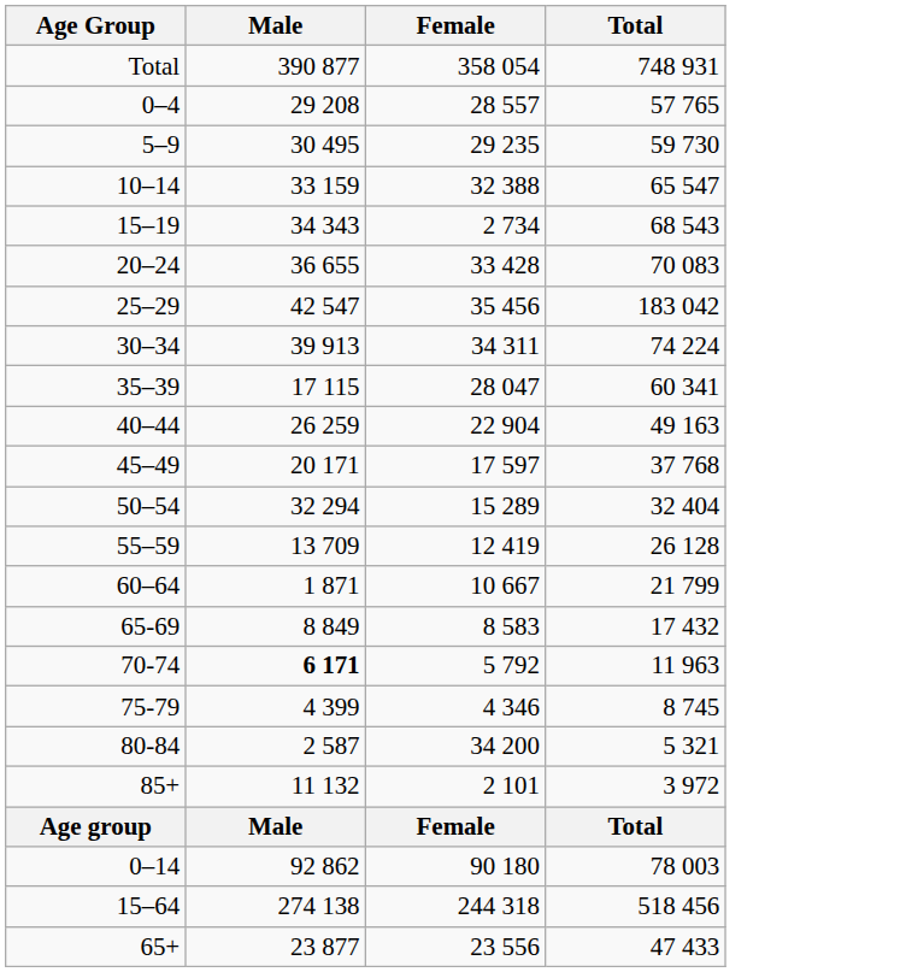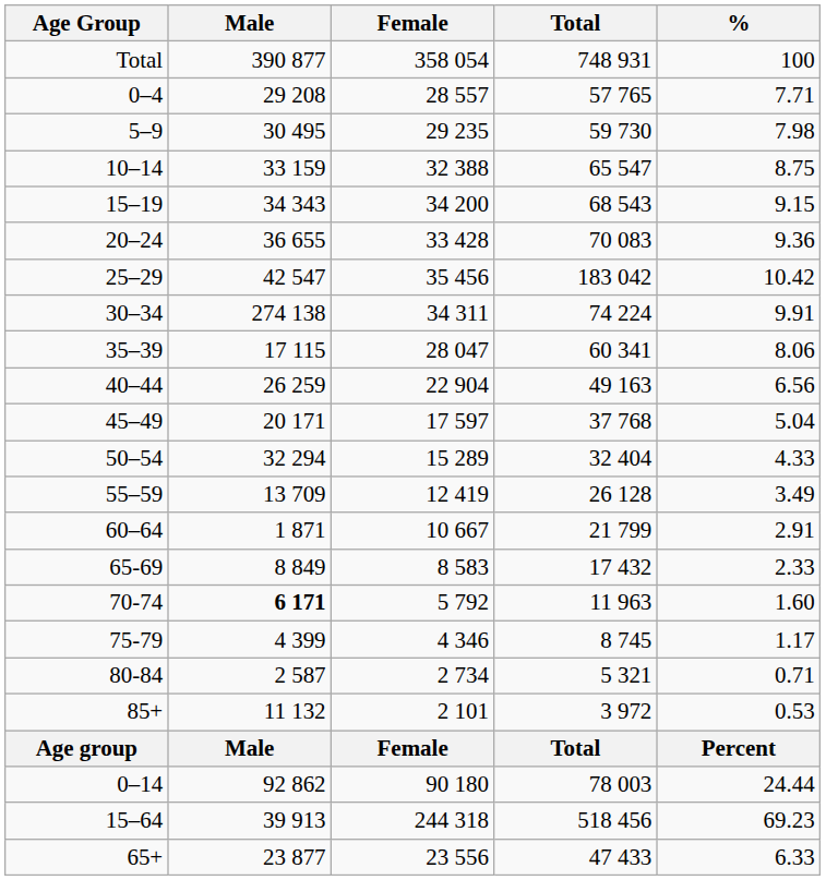+ column: % | 100 | 7.71 | 7.98 | 8.75 | 9.15 | 9.36 | 10.42 | 9.91 | 8.06 | 6.56 | 5.04 | 4.33 | 3.49 | 2.91 | 2.33 | 1.60 | 1.17 | 0.71 | 0.53 | Percent | 24.44 | 69.23 | 6.33
15–19 | Female: 2 734 -> 34 200
30–34 | Male: 39 913 -> 274 138
80-84 | Female: 34 200 -> 2 734
15–64 | Male: 274 138 -> 39 913
